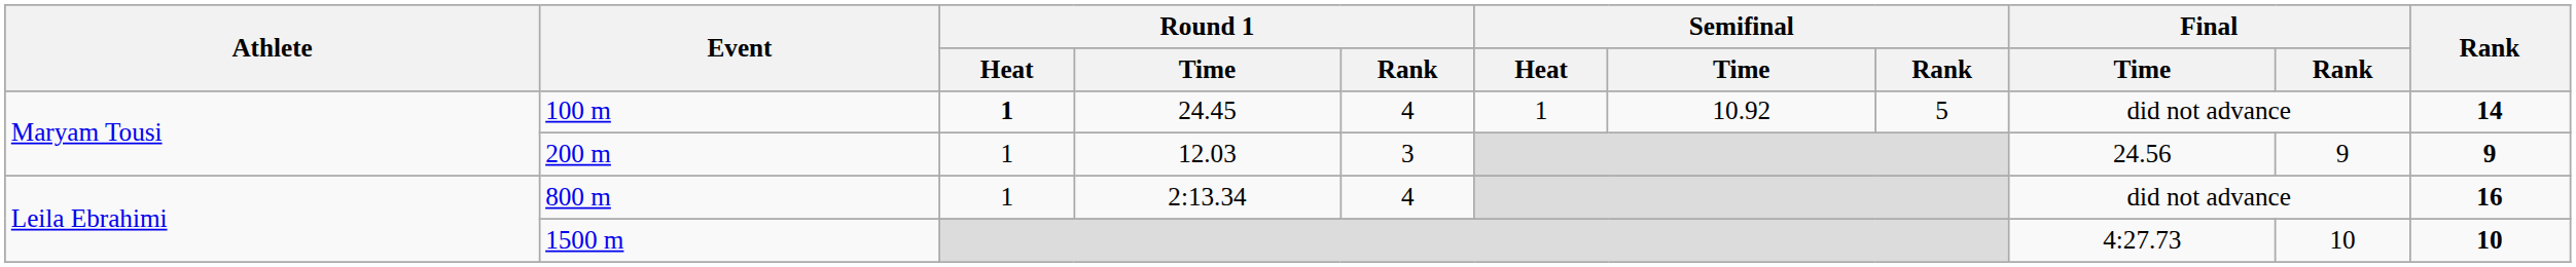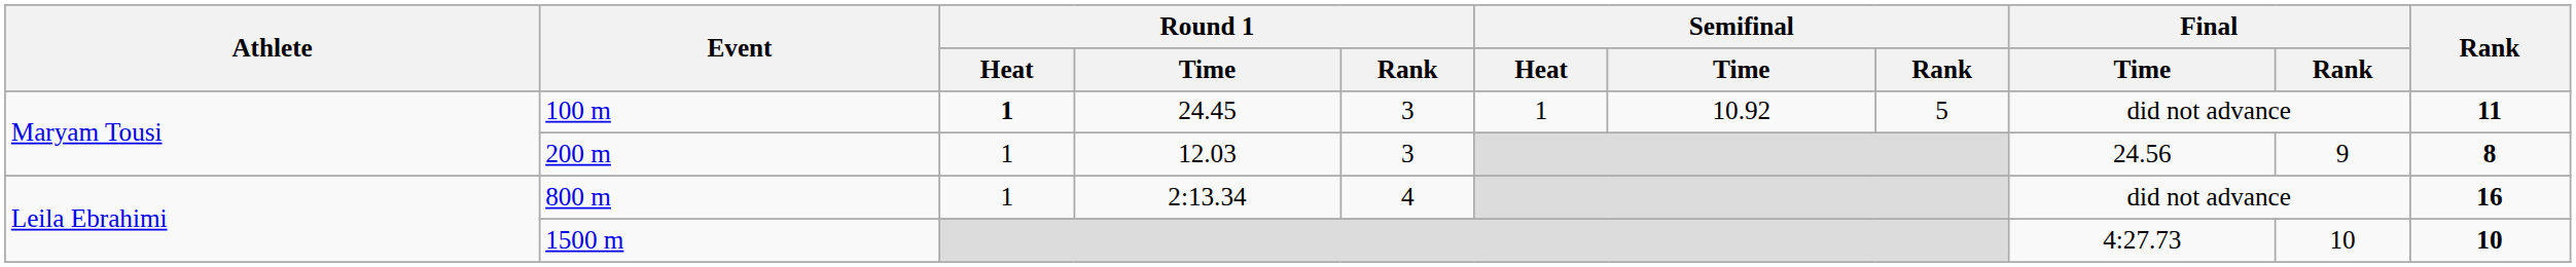100 m | Round 1 / Rank: 4 -> 3
100 m | Rank: 14 -> 11
200 m | Rank: 9 -> 8
